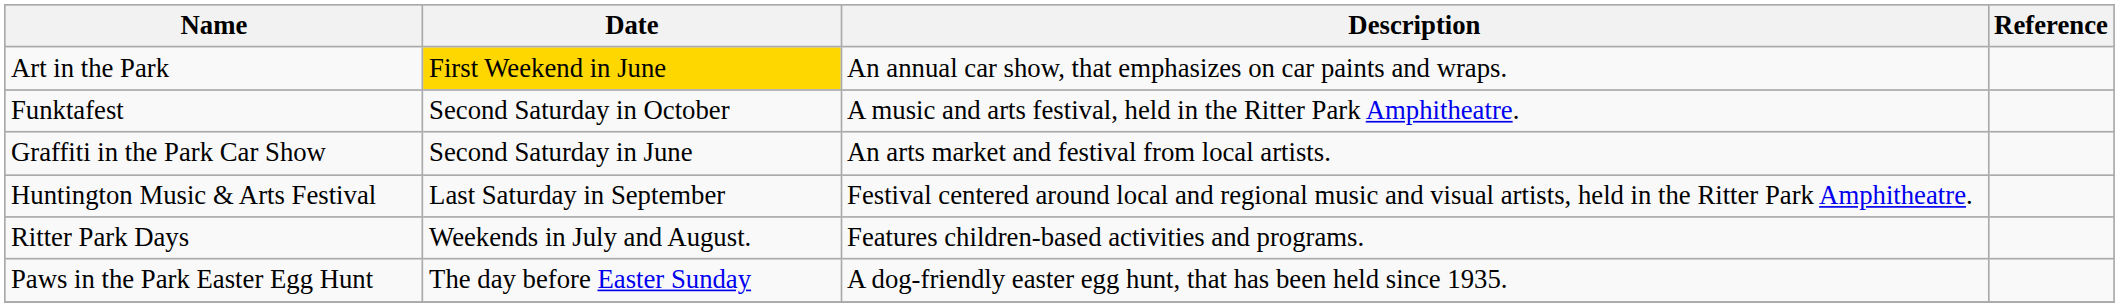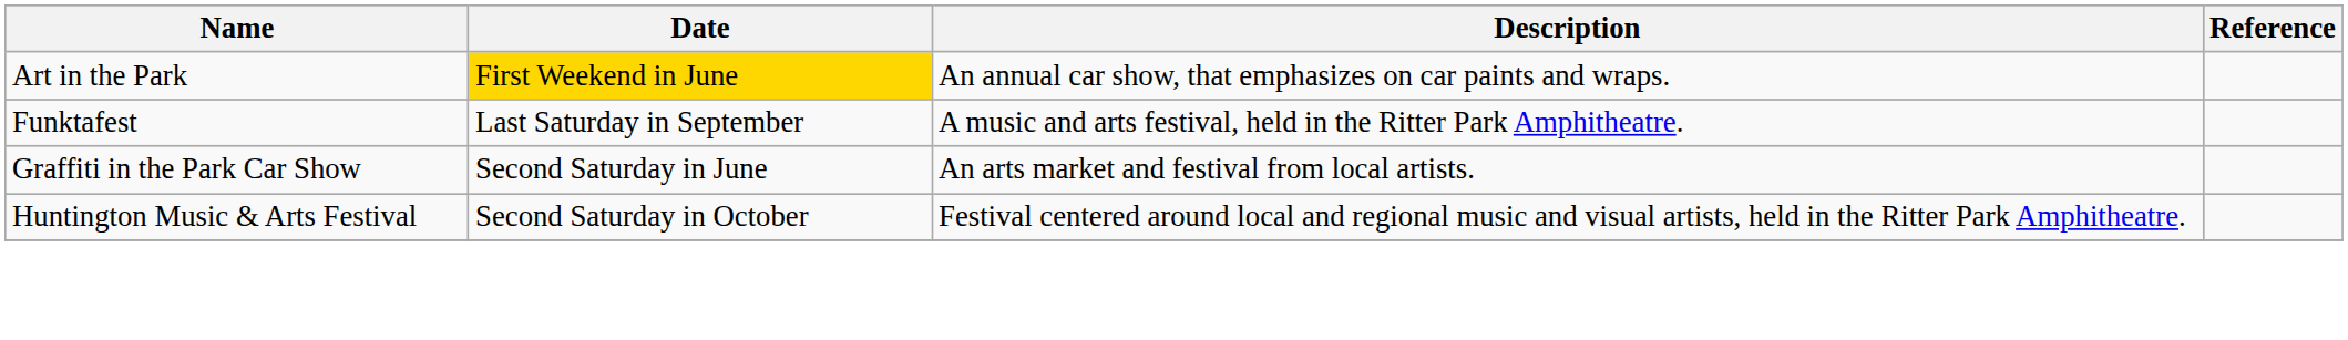Funktafest | Date: Second Saturday in October -> Last Saturday in September
Huntington Music & Arts Festival | Date: Last Saturday in September -> Second Saturday in October
- row: Ritter Park Days | Weekends in July and August. | Features children-based activities and programs.
- row: Paws in the Park Easter Egg Hunt | The day before Easter Sunday | A dog-friendly easter egg hunt, that has been held since 1935.
